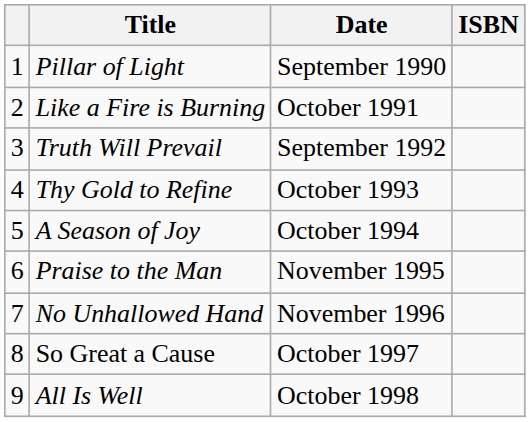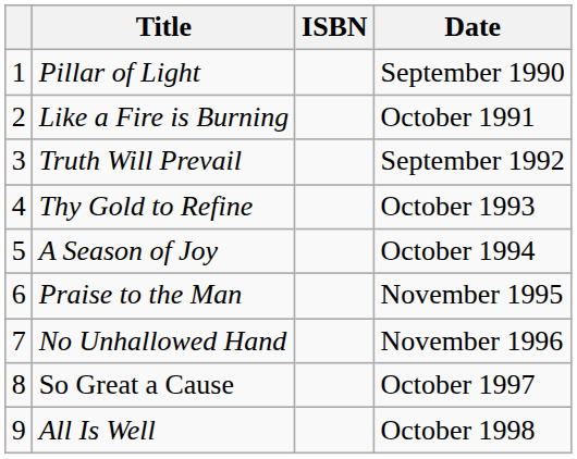columns swapped: Date <-> ISBN
